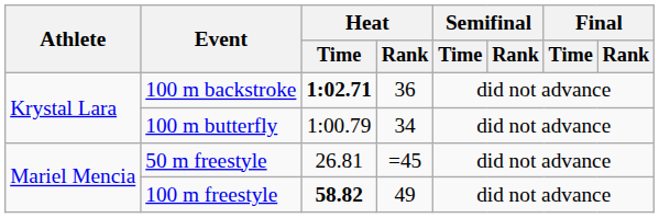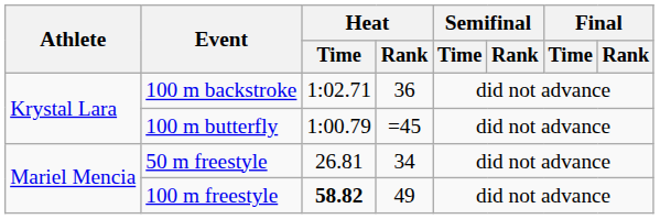100 m backstroke | Heat / Time: bold -> normal
100 m butterfly | Heat / Rank: 34 -> =45
50 m freestyle | Heat / Rank: =45 -> 34
